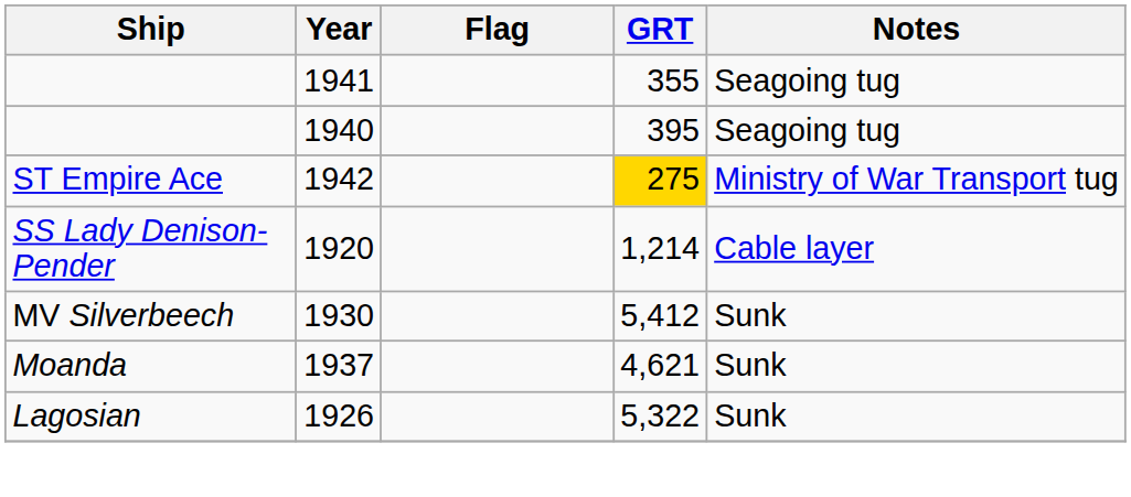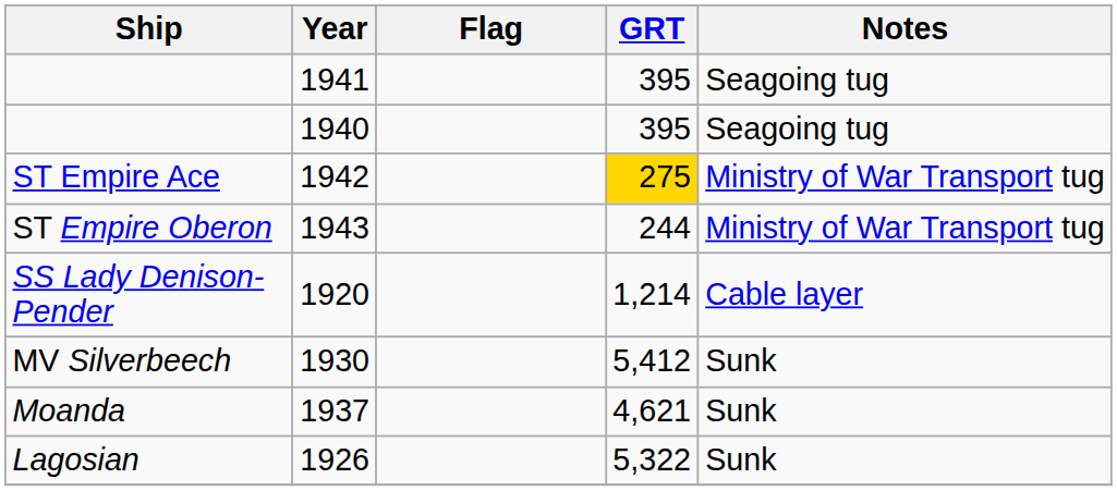1941 | GRT: 355 -> 395
+ row: ST Empire Oberon | 1943 | 244 | Ministry of War Transport tug
